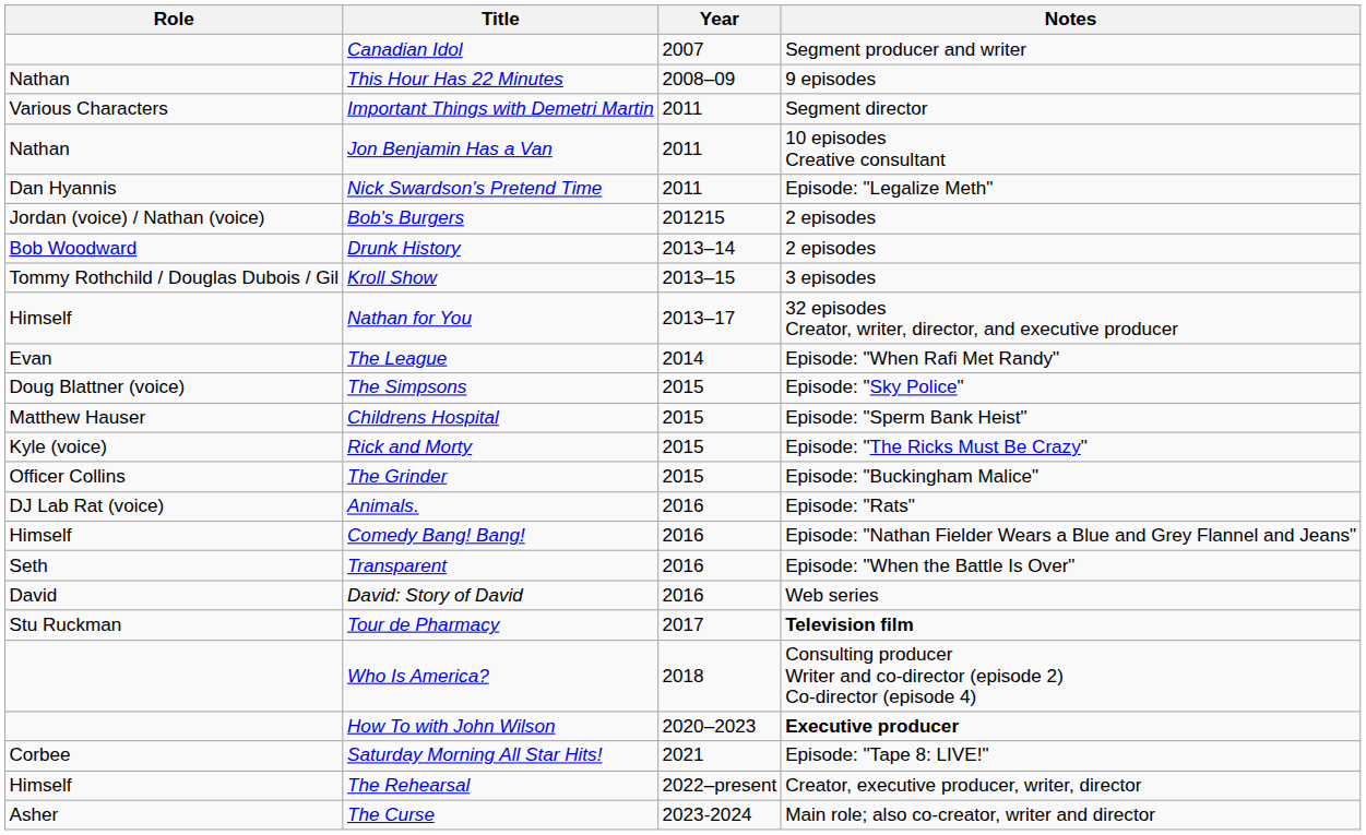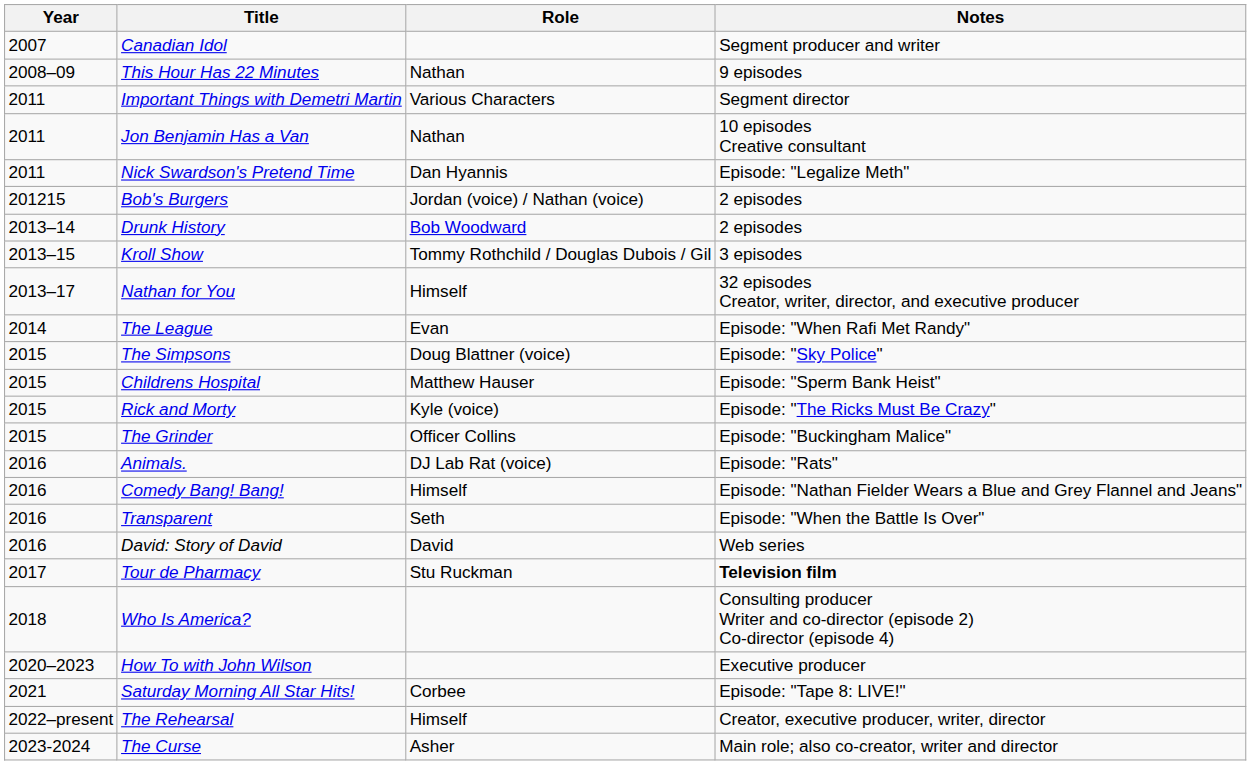columns swapped: Year <-> Role
How To with John Wilson | Notes: bold -> normal
